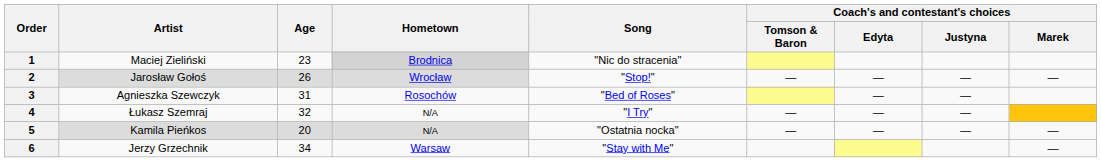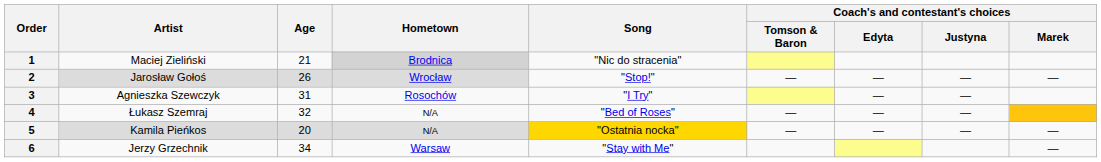1 | Age: 23 -> 21
3 | Song: "Bed of Roses" -> "I Try"
4 | Song: "I Try" -> "Bed of Roses"
5 | Song: no background -> gold background
